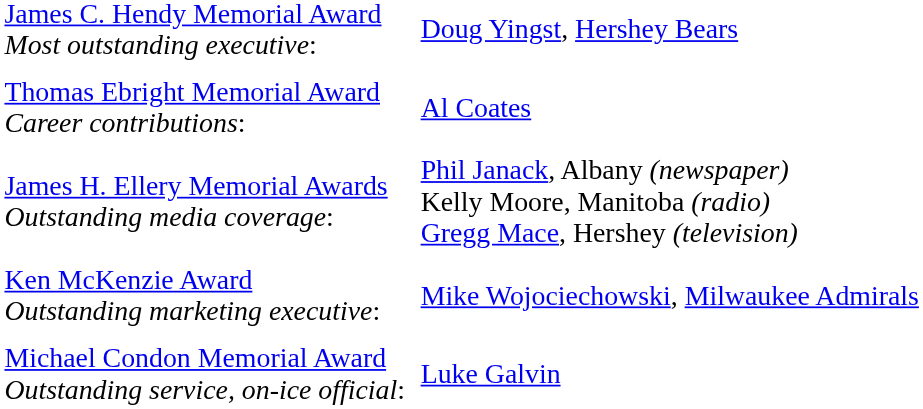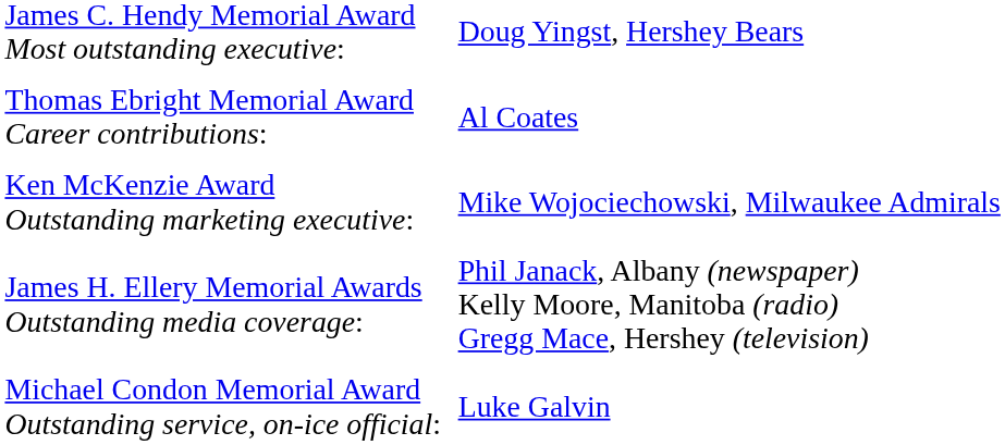rows swapped: James H. Ellery Memorial Awards Outstanding media coverage: <-> Ken McKenzie Award Outstanding marketing executive:
